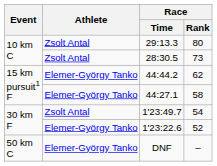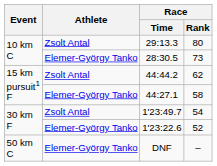28:30.5 | Athlete: Zsolt Antal -> Elemer-György Tanko
44:44.2 | Athlete: Elemer-György Tanko -> Zsolt Antal
